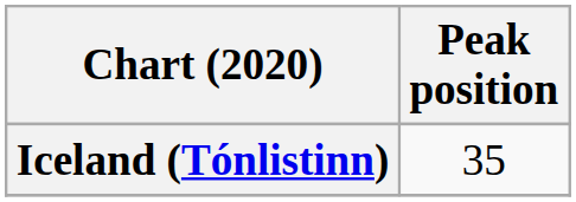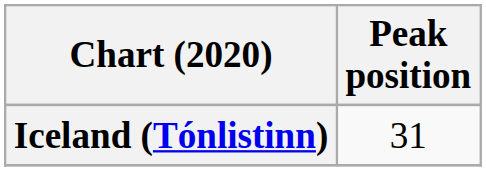Iceland (Tónlistinn) | Peak position: 35 -> 31
